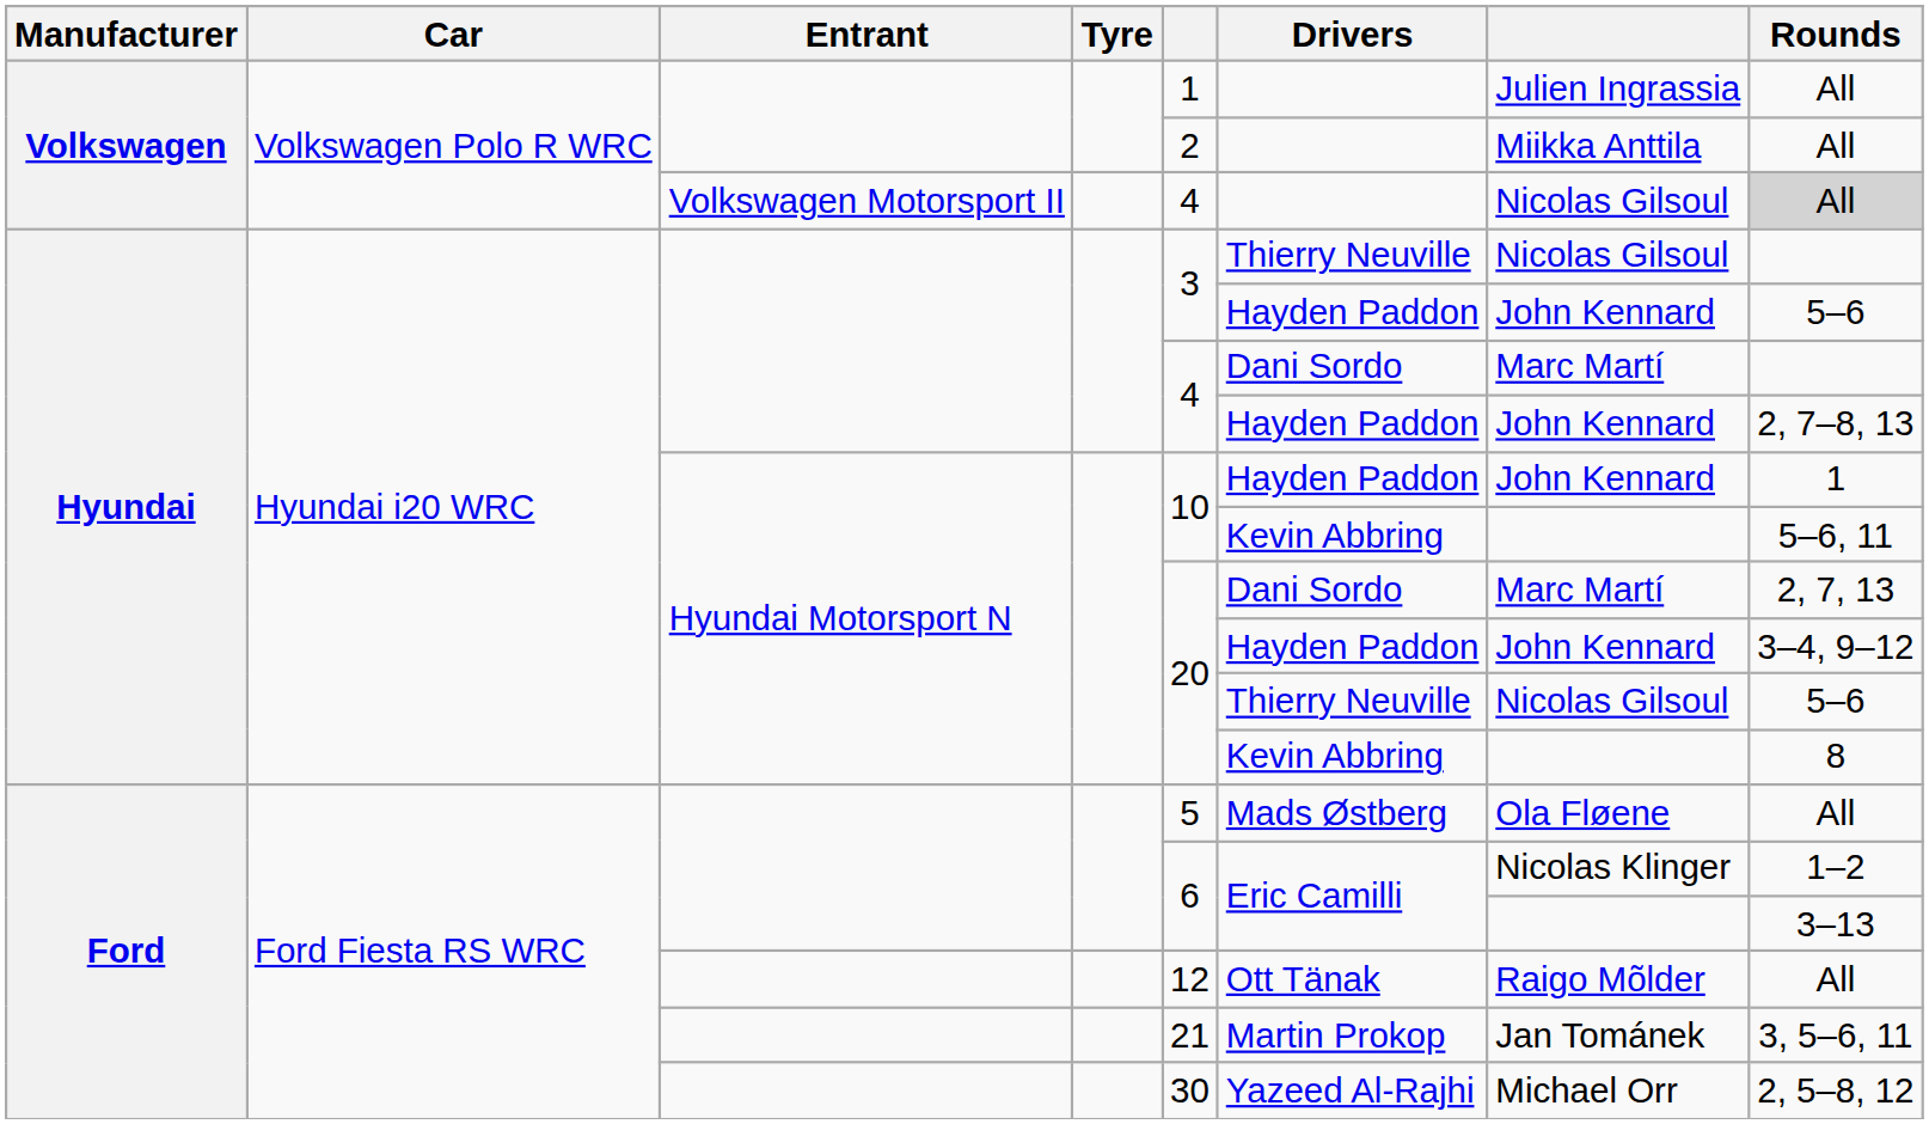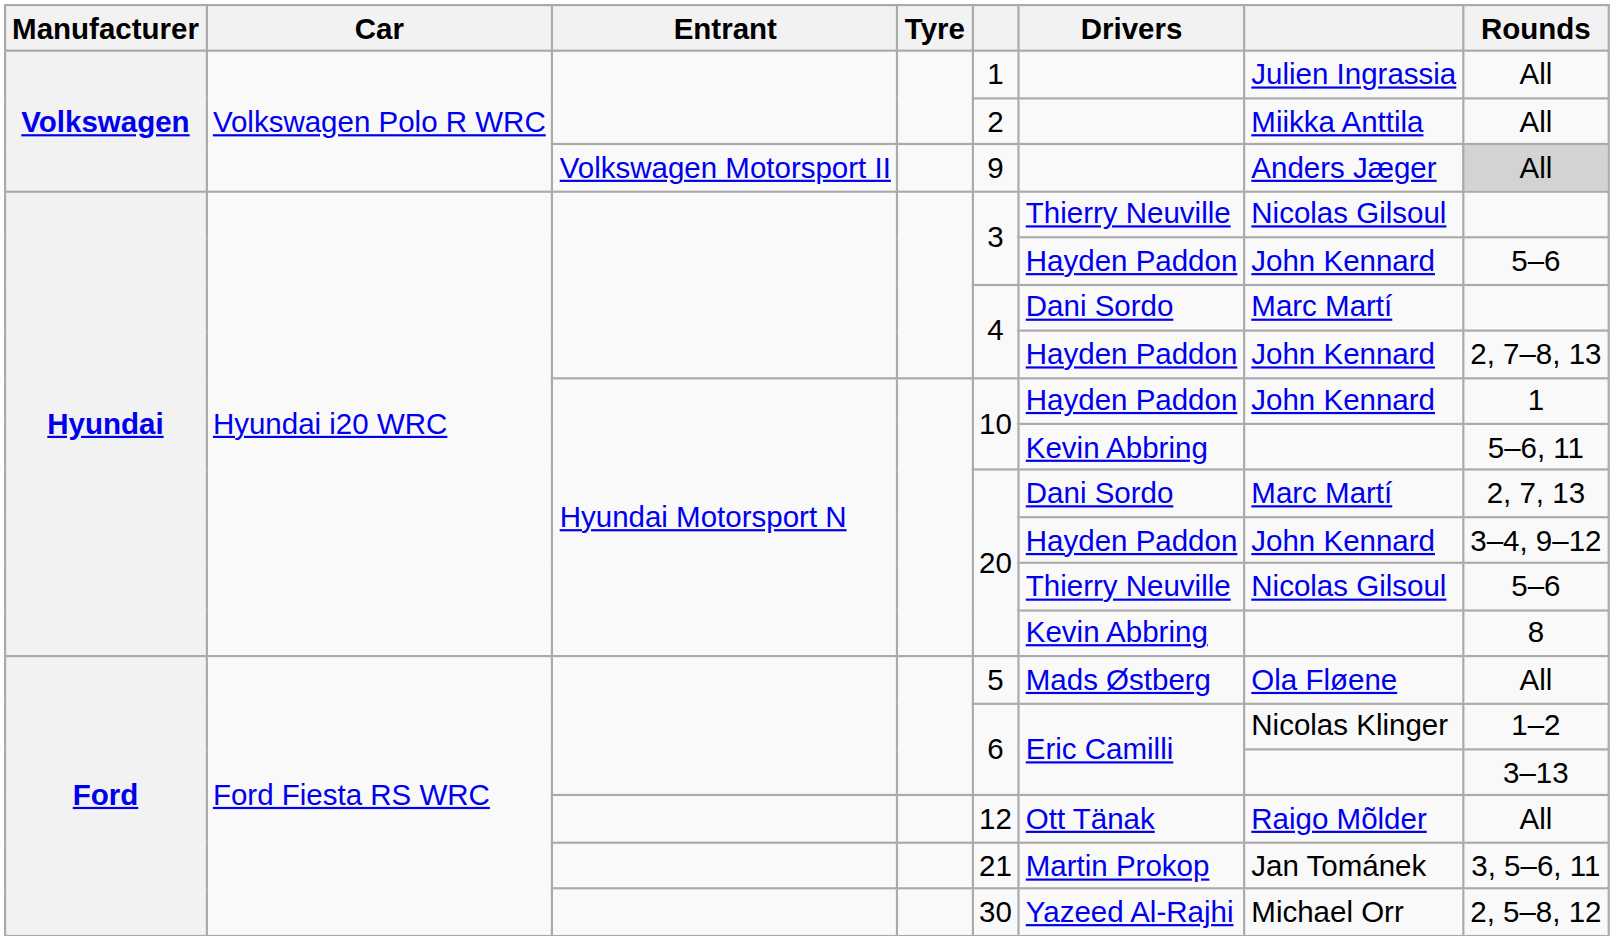Volkswagen / Volkswagen Motorsport II | column 5: 4 -> 9
Volkswagen / Volkswagen Motorsport II | column 7: Nicolas Gilsoul -> Anders Jæger
